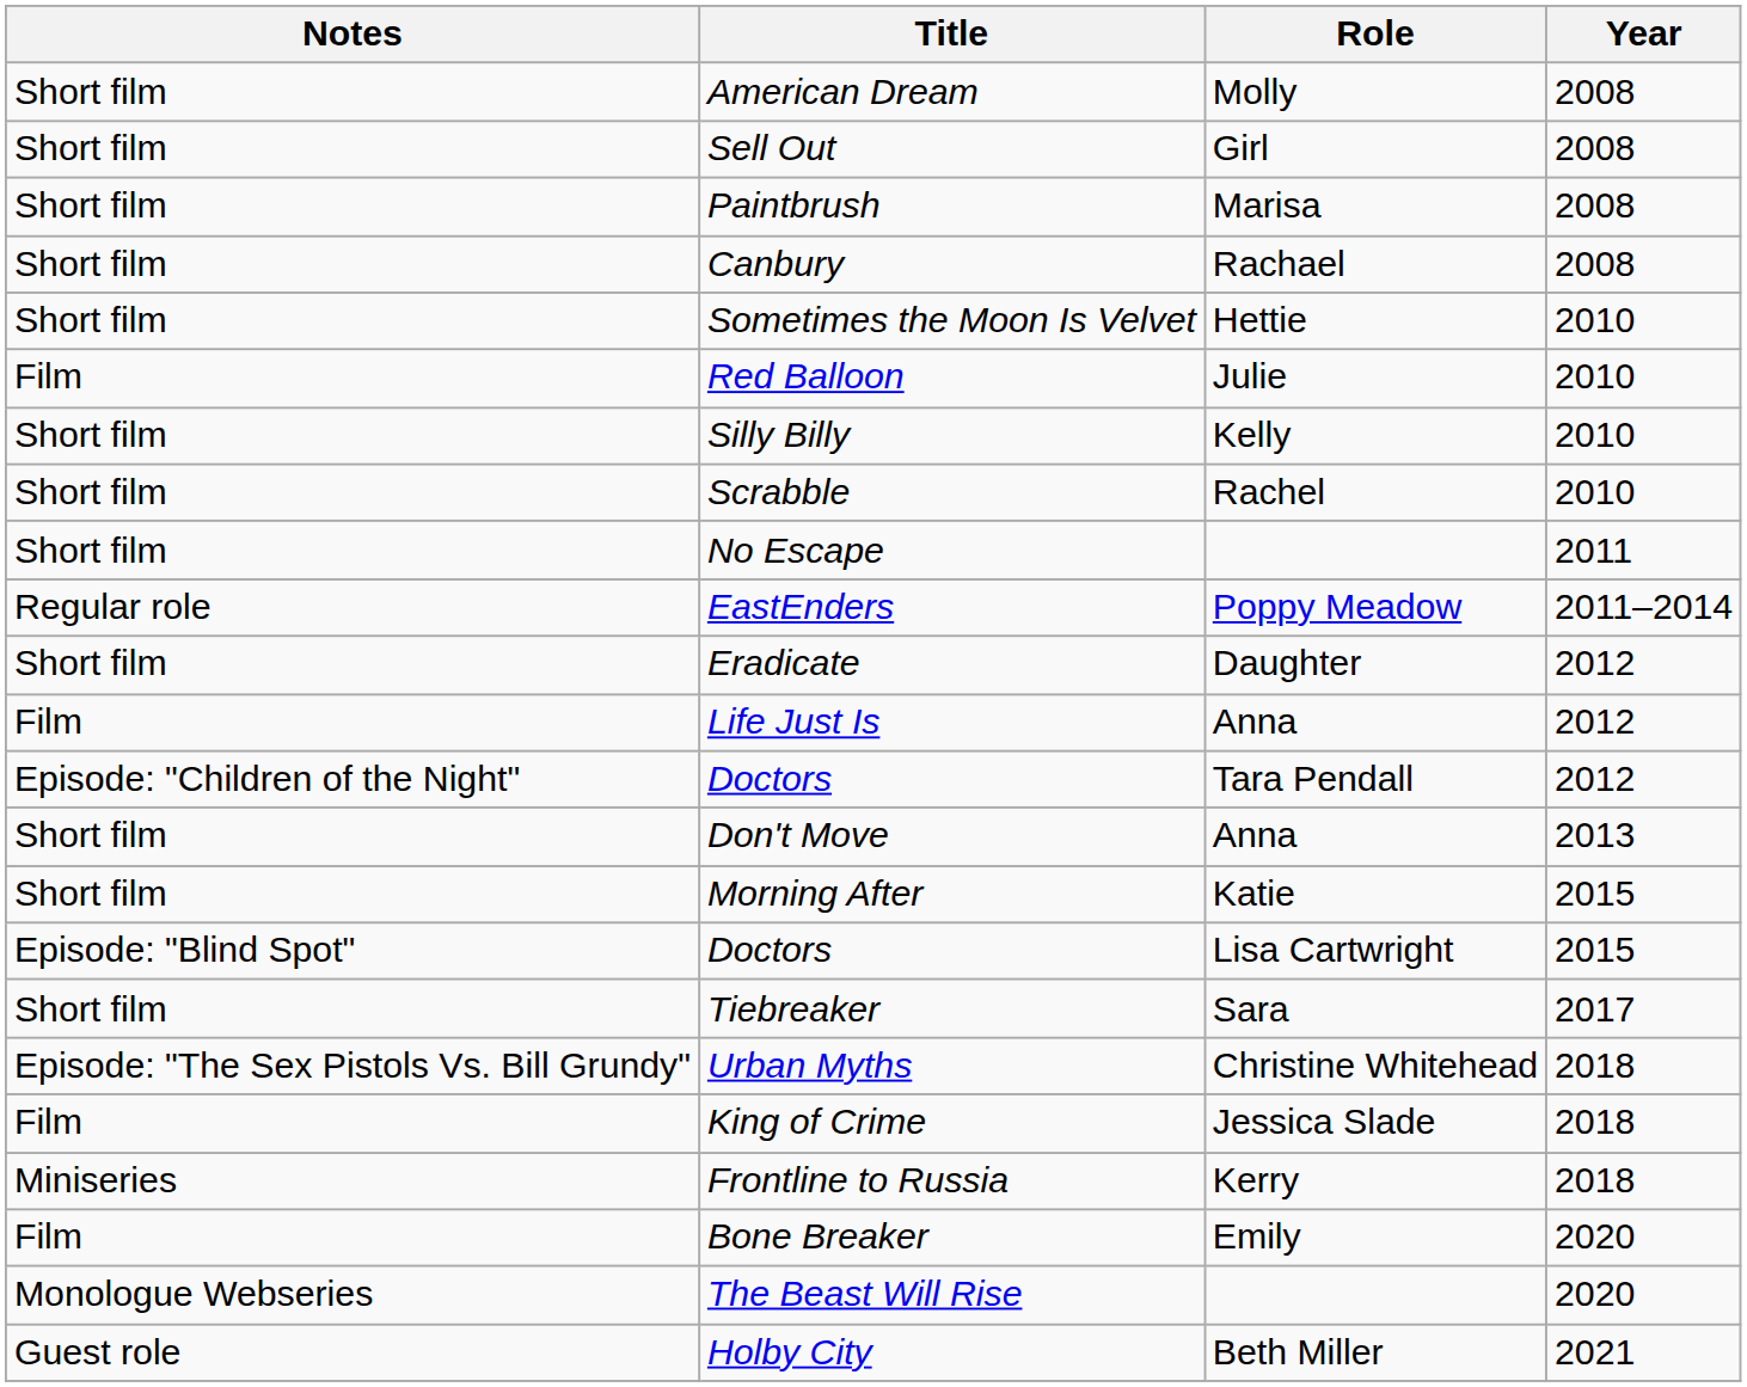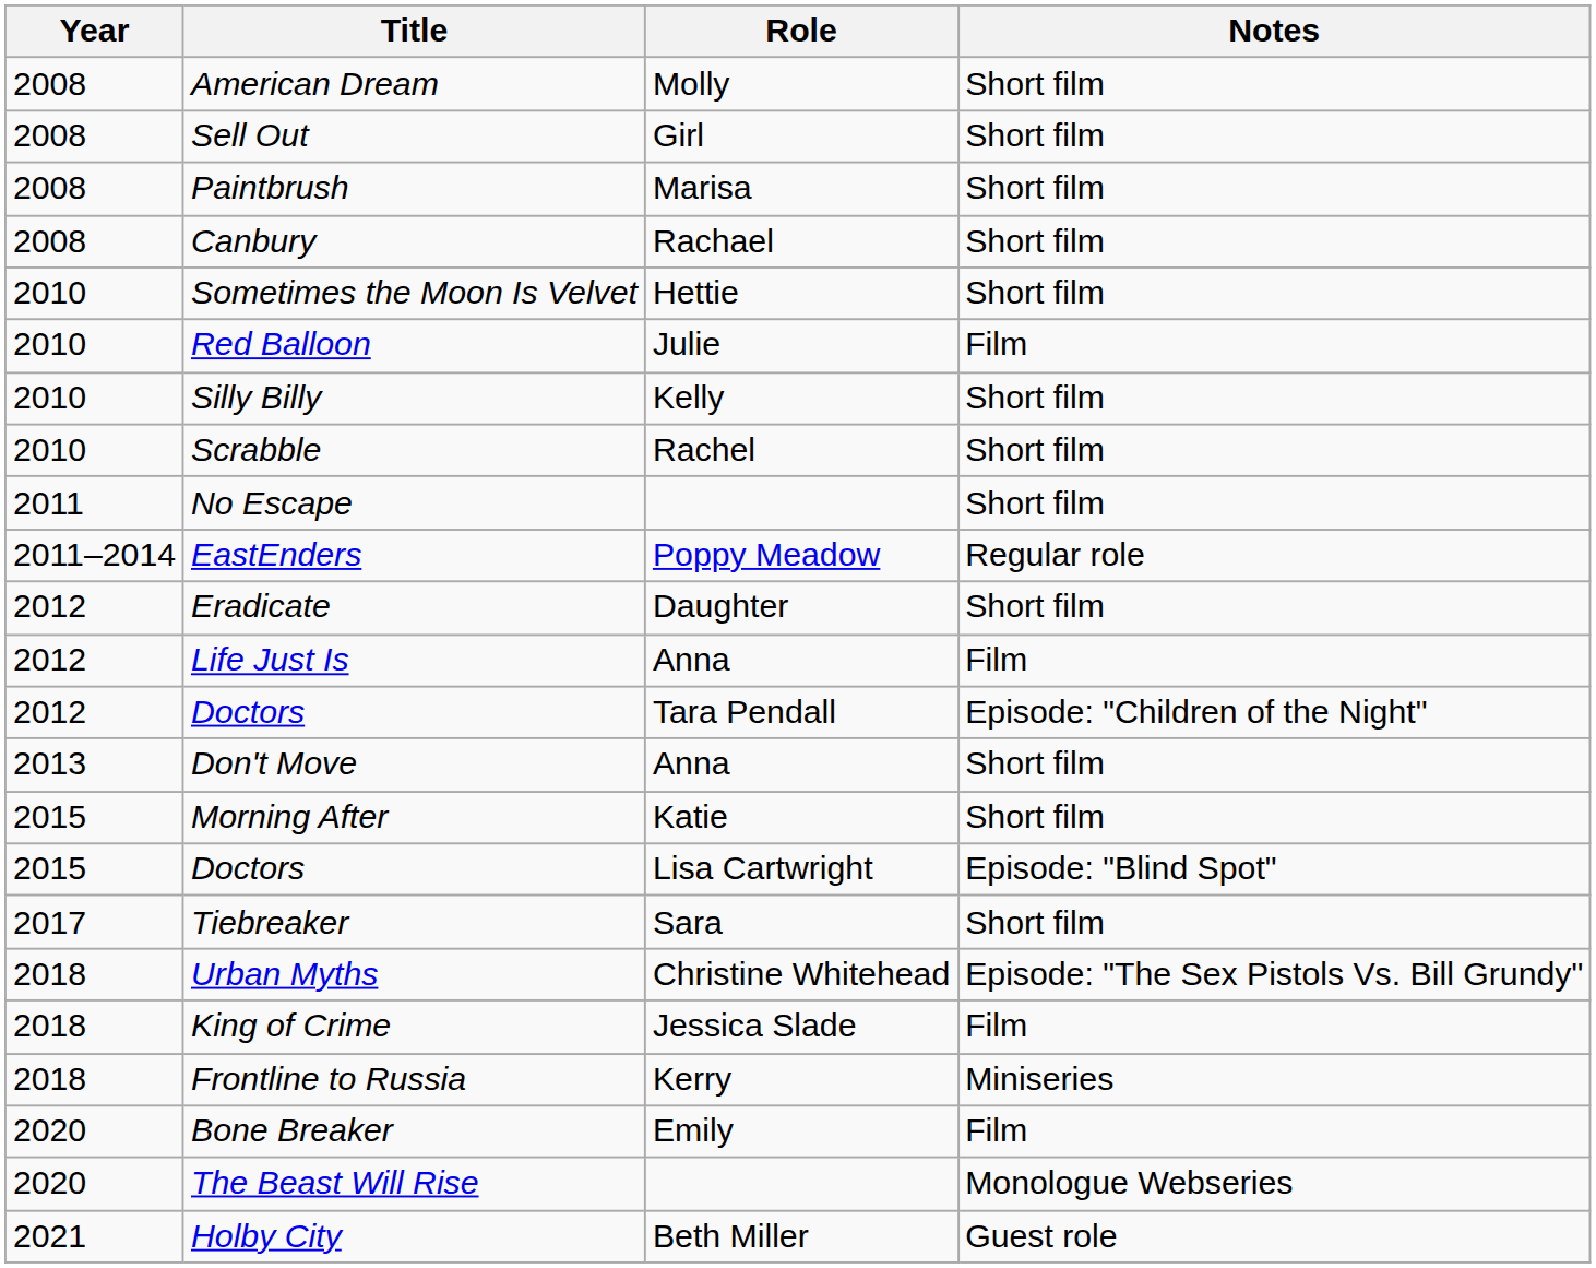columns swapped: Year <-> Notes
